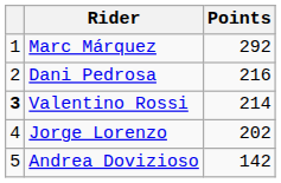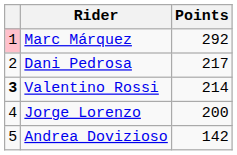Marc Márquez | column 1: no background -> pink background
Dani Pedrosa | Points: 216 -> 217
Jorge Lorenzo | Points: 202 -> 200
